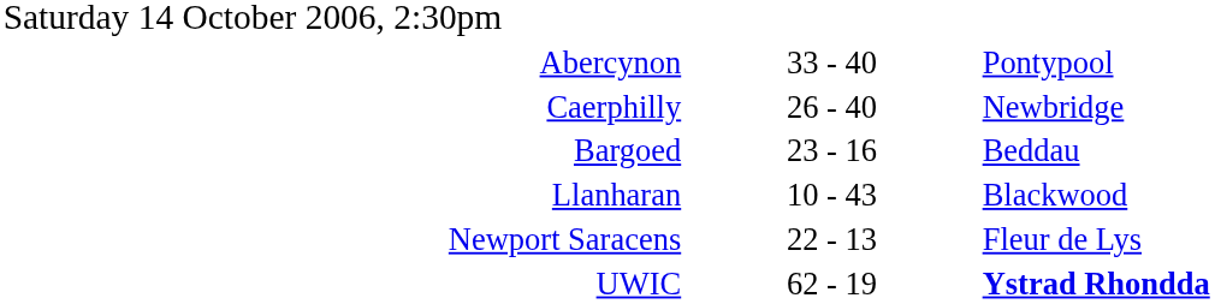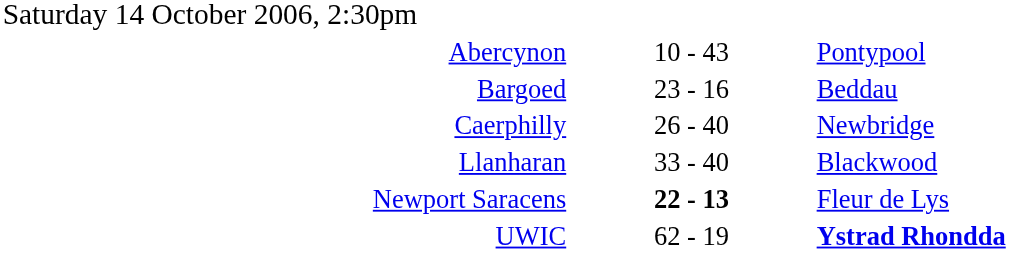Abercynon | column 2: 33 - 40 -> 10 - 43
rows swapped: Bargoed <-> Caerphilly
Llanharan | column 2: 10 - 43 -> 33 - 40
Newport Saracens | column 2: normal -> bold
